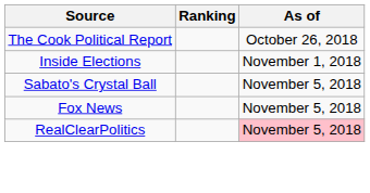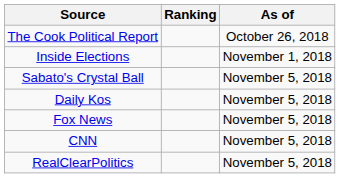+ row: Daily Kos | November 5, 2018
+ row: CNN | November 5, 2018
RealClearPolitics | As of: pink background -> no background
